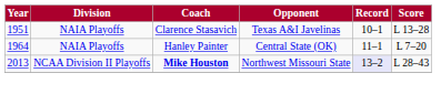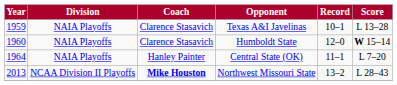Texas A&I Javelinas | Year: 1951 -> 1959
+ row: 1960 | NAIA Playoffs | Clarence Stasavich | Humboldt State | 12–0 | W 15–14
Northwest Missouri State | Record: lavender background -> no background
